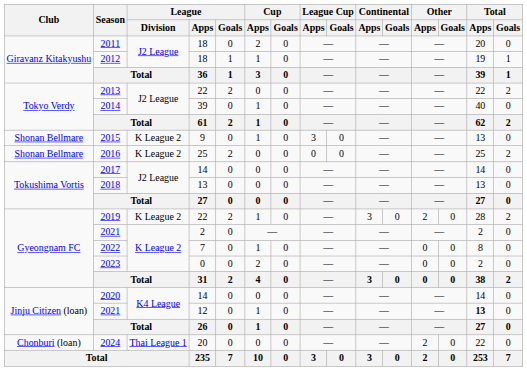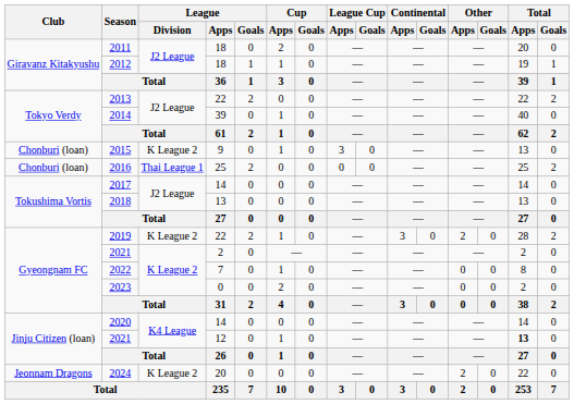2015 | Club: Shonan Bellmare -> Chonburi (loan)
2016 | Club: Shonan Bellmare -> Chonburi (loan)
2016 | League / Division: K League 2 -> Thai League 1
2024 | Club: Chonburi (loan) -> Jeonnam Dragons
2024 | League / Division: Thai League 1 -> K League 2
